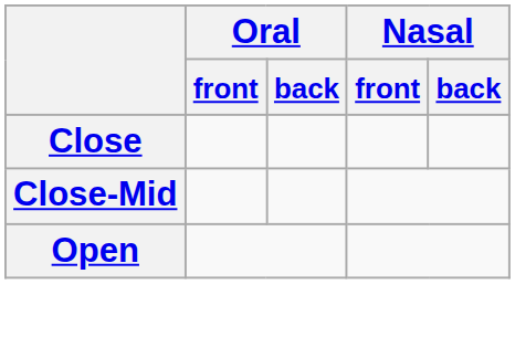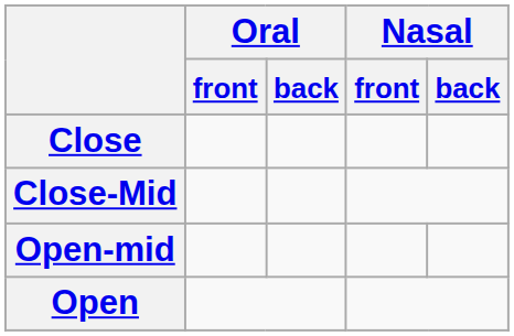+ row: Open-mid
